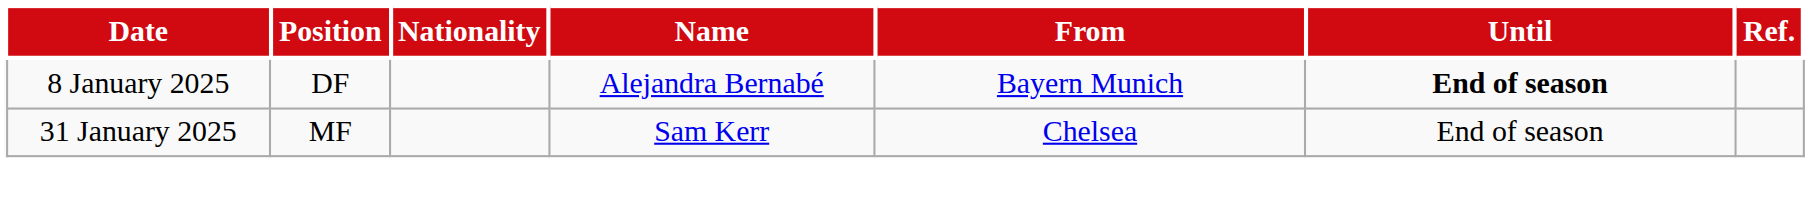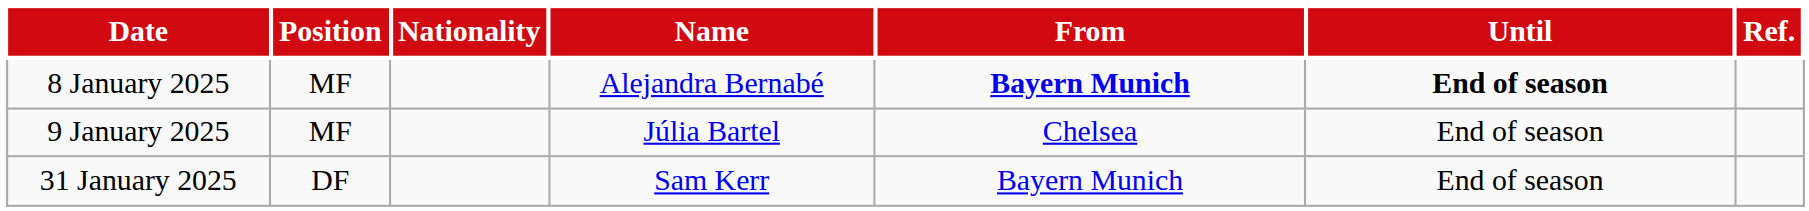8 January 2025 | Position: DF -> MF
8 January 2025 | From: normal -> bold
+ row: 9 January 2025 | MF | Júlia Bartel | Chelsea | End of season
31 January 2025 | Position: MF -> DF
31 January 2025 | From: Chelsea -> Bayern Munich
